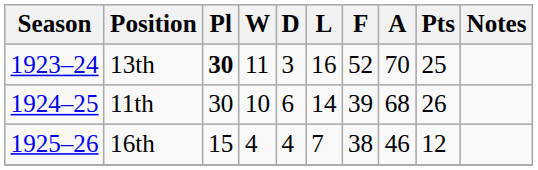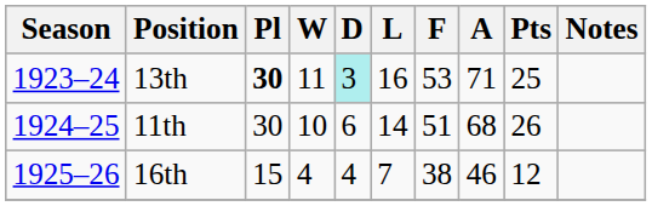13th | D: no background -> paleturquoise background
13th | F: 52 -> 53
13th | A: 70 -> 71
11th | F: 39 -> 51
